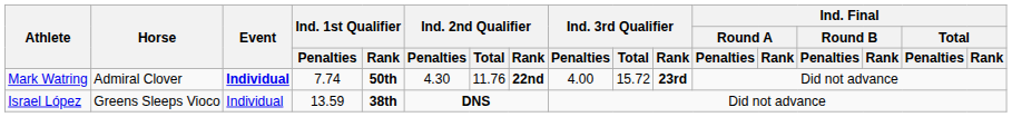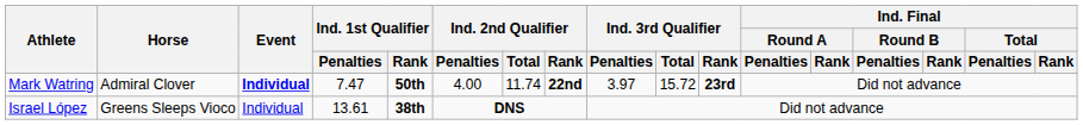Mark Watring | Ind. 1st Qualifier / Penalties: 7.74 -> 7.47
Mark Watring | Ind. 2nd Qualifier / Penalties: 4.30 -> 4.00
Mark Watring | Ind. 2nd Qualifier / Total: 11.76 -> 11.74
Mark Watring | Ind. 3rd Qualifier / Penalties: 4.00 -> 3.97
Israel López | Ind. 1st Qualifier / Penalties: 13.59 -> 13.61
